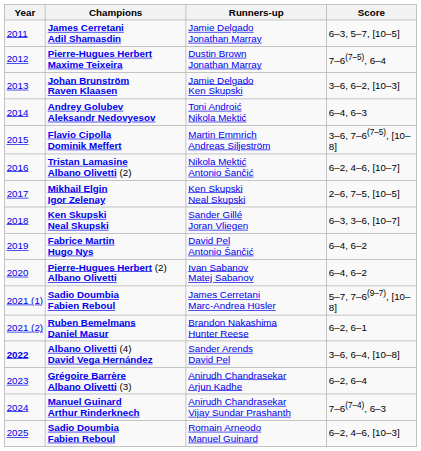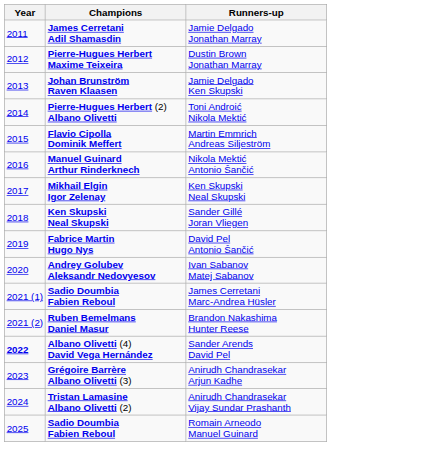- column: Score | 6–3, 5–7, [10–5] | 7–6(7–5), 6–4 | 3–6, 6–2, [10–3] | 6–4, 6–3 | 3–6, 7–6(7–5), [10–8] | 6–2, 4–6, [10–7] | 2–6, 7–5, [10–5] | 6–3, 3–6, [10–7] | 6–4, 6–2 | 6–4, 6–2 | 5–7, 7–6(9–7), [10–8] | 6–2, 6–1 | 3–6, 6–4, [10–8] | 6–2, 6–4 | 7–6(7–4), 6–3 | 6–2, 4–6, [10–3]
Toni Androić Nikola Mektić | Champions: Andrey Golubev Aleksandr Nedovyesov -> Pierre-Hugues Herbert (2) Albano Olivetti
Nikola Mektić Antonio Šančić | Champions: Tristan Lamasine Albano Olivetti (2) -> Manuel Guinard Arthur Rinderknech
Ivan Sabanov Matej Sabanov | Champions: Pierre-Hugues Herbert (2) Albano Olivetti -> Andrey Golubev Aleksandr Nedovyesov
Anirudh Chandrasekar Vijay Sundar Prashanth | Champions: Manuel Guinard Arthur Rinderknech -> Tristan Lamasine Albano Olivetti (2)
